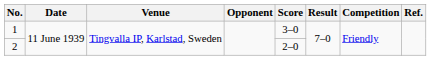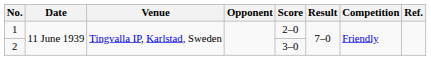1 | Score: 3–0 -> 2–0
2 | Score: 2–0 -> 3–0
